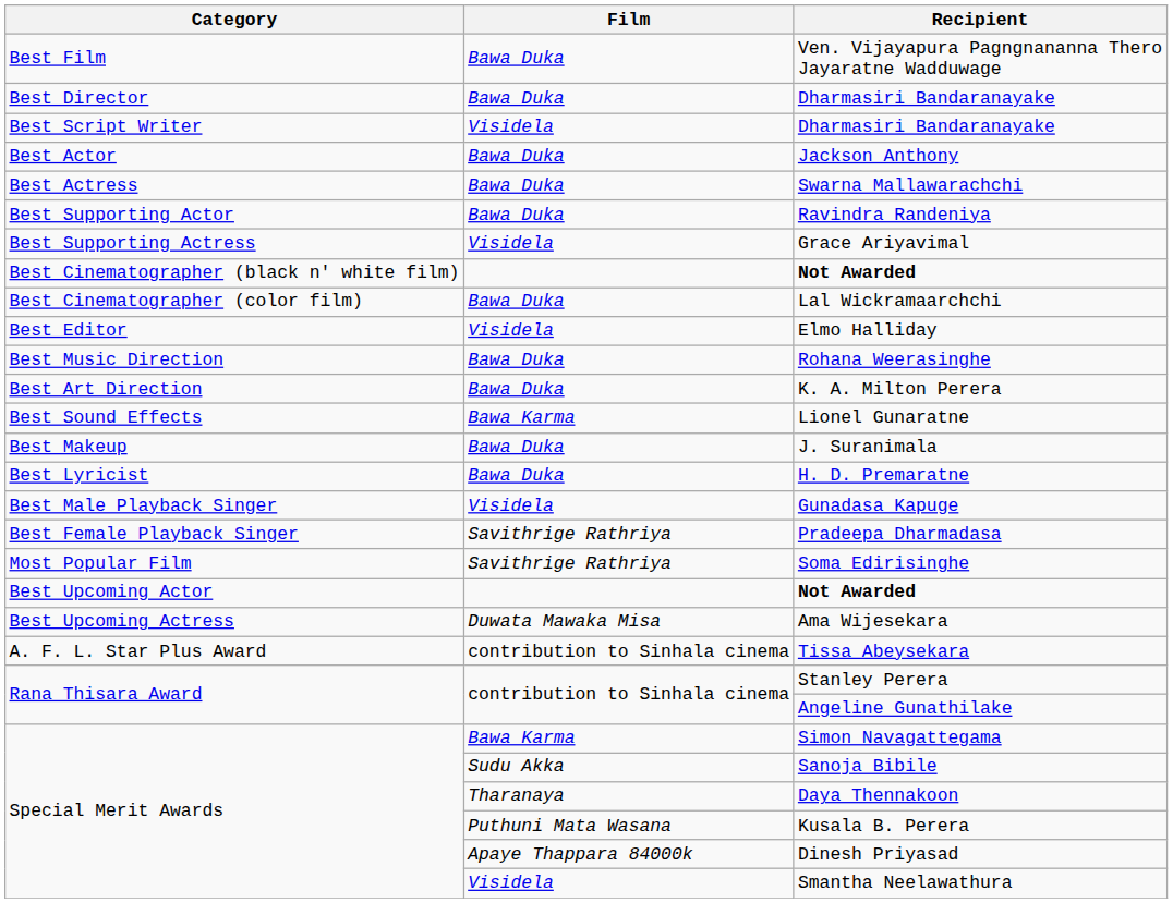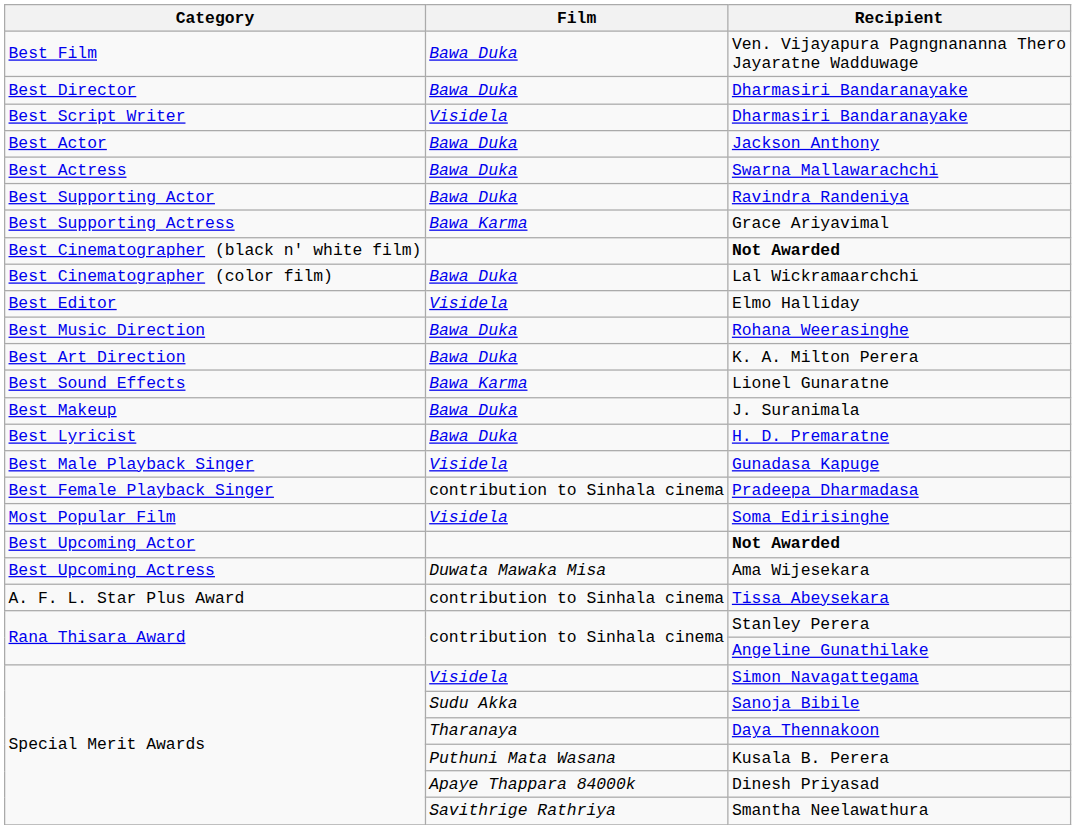Grace Ariyavimal | Film: Visidela -> Bawa Karma
Pradeepa Dharmadasa | Film: Savithrige Rathriya -> contribution to Sinhala cinema
Soma Edirisinghe | Film: Savithrige Rathriya -> Visidela
Simon Navagattegama | Film: Bawa Karma -> Visidela
Smantha Neelawathura | Film: Visidela -> Savithrige Rathriya
